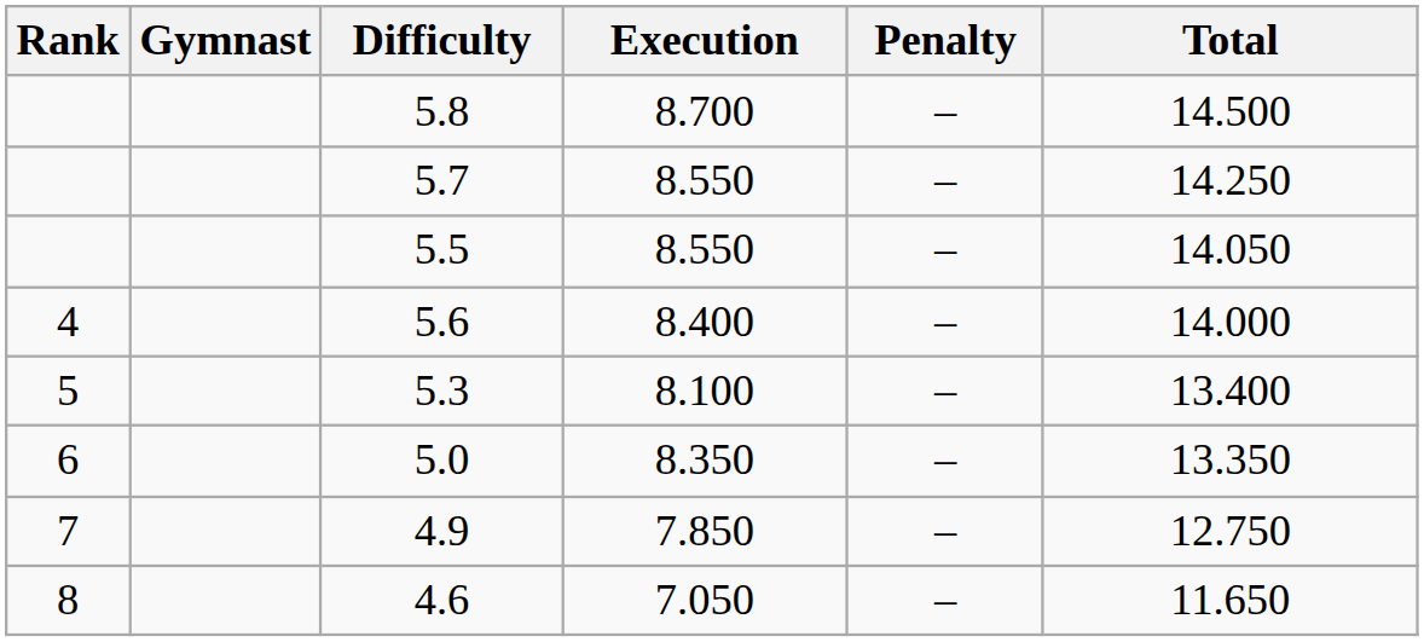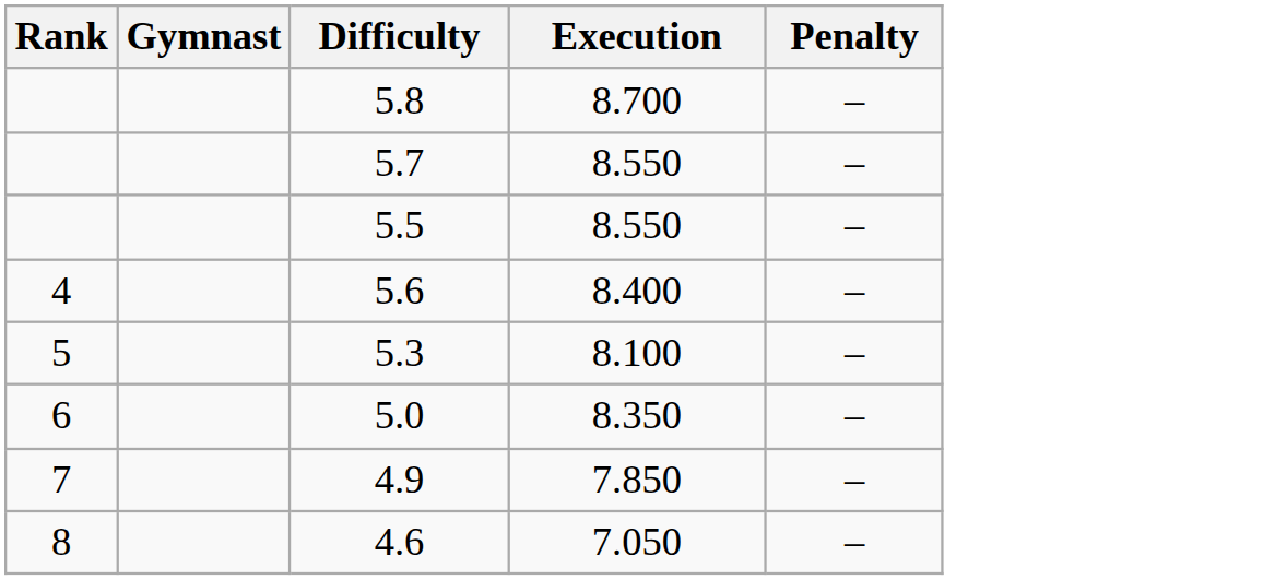- column: Total | 14.500 | 14.250 | 14.050 | 14.000 | 13.400 | 13.350 | 12.750 | 11.650
